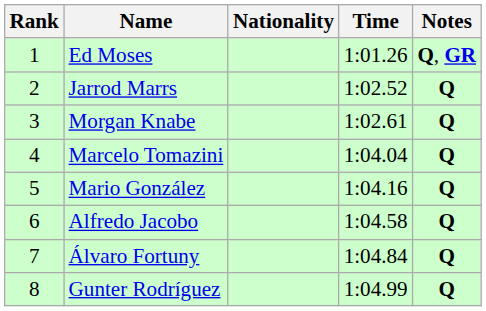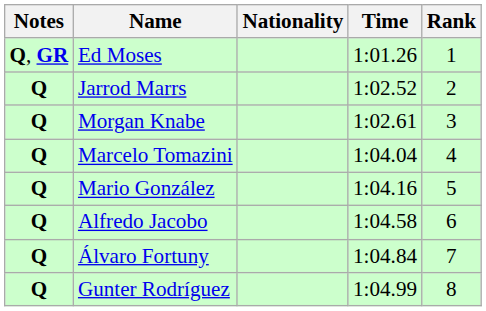columns swapped: Rank <-> Notes
